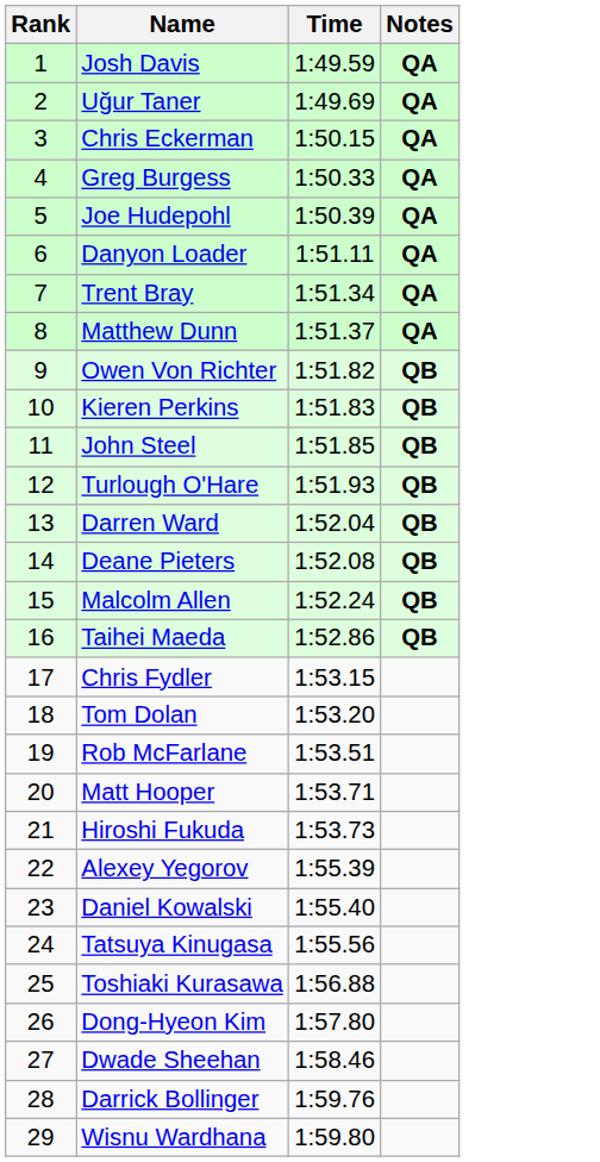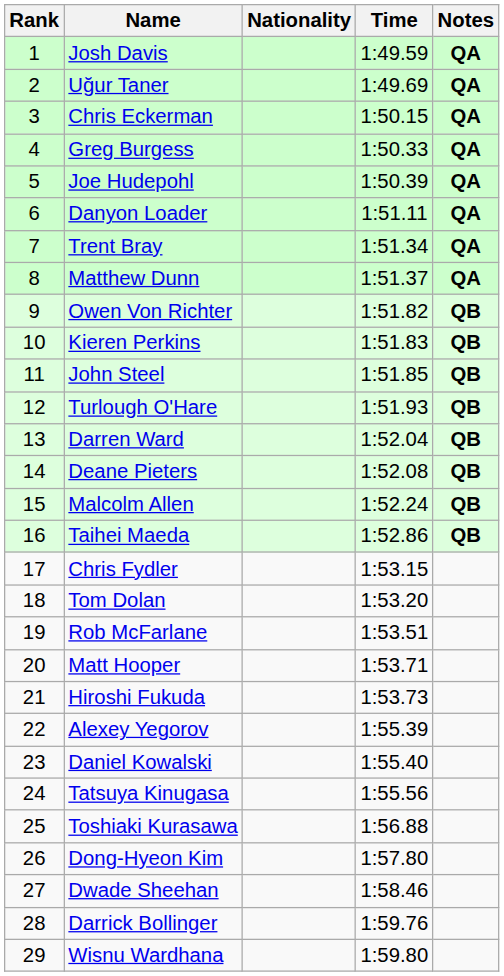+ column: Nationality
